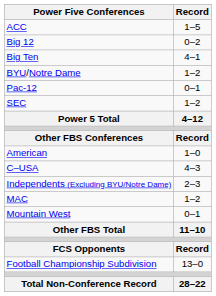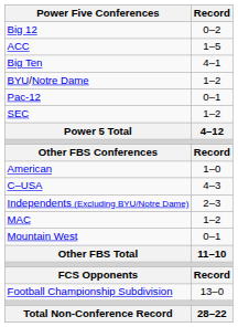rows swapped: ACC <-> Big 12
